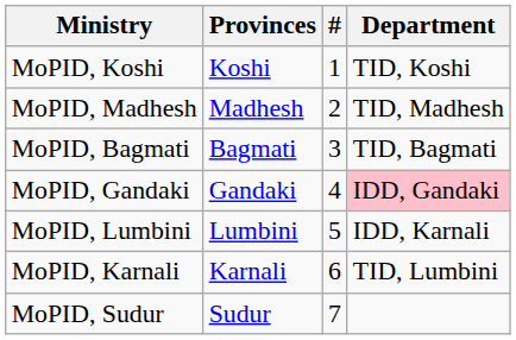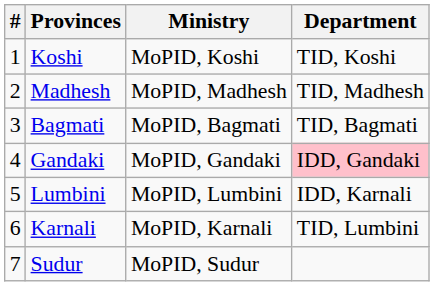columns swapped: # <-> Ministry
